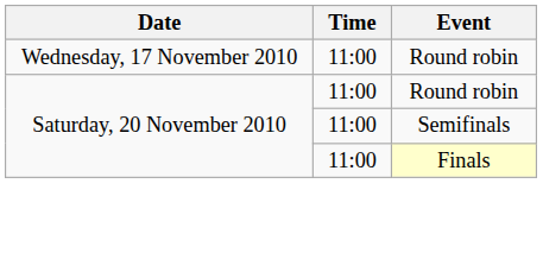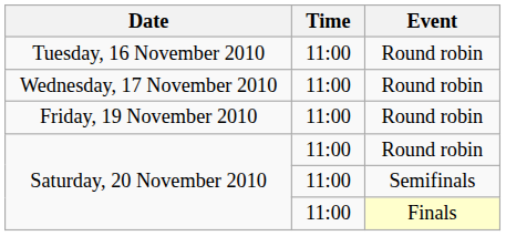+ row: Tuesday, 16 November 2010 | 11:00 | Round robin
+ row: Friday, 19 November 2010 | 11:00 | Round robin
